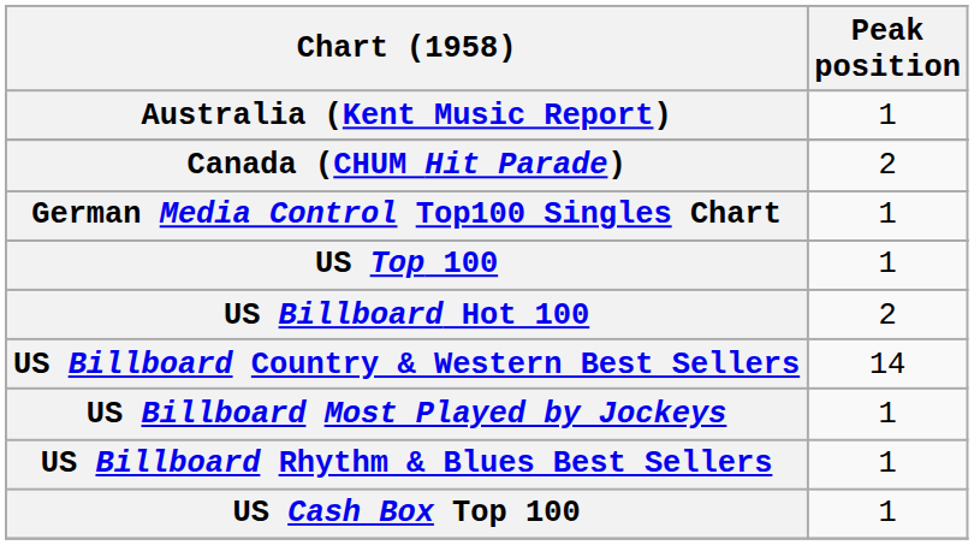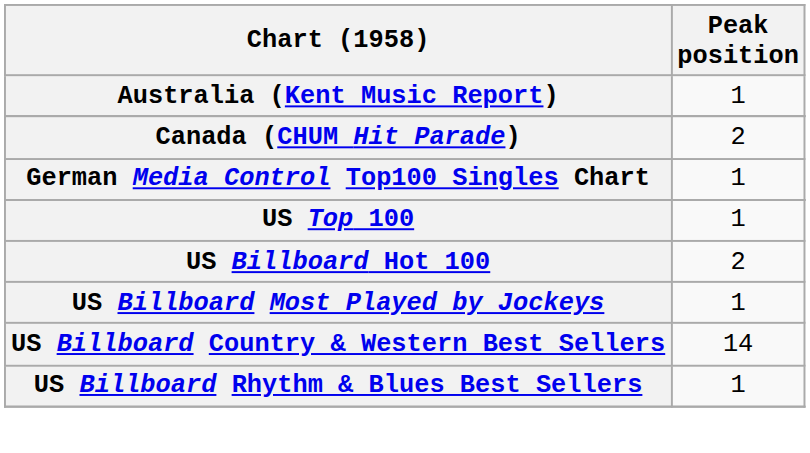rows swapped: US Billboard Most Played by Jockeys <-> US Billboard Country & Western Best Sellers
- row: US Cash Box Top 100 | 1
